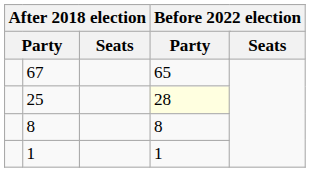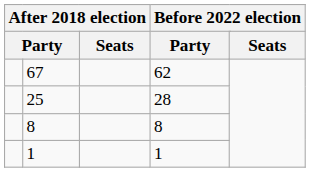67 | column 4: 65 -> 62
25 | column 4: lightyellow background -> no background
